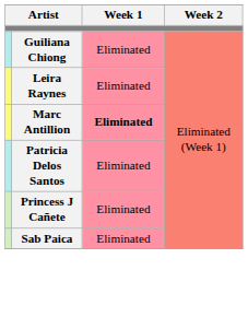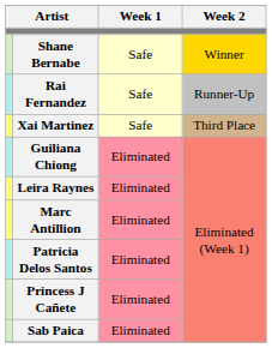+ row: Shane Bernabe | Safe | Winner
+ row: Rai Fernandez | Safe | Runner-Up
+ row: Xai Martinez | Safe | Third Place
Marc Antillion | Week 1: bold -> normal
